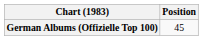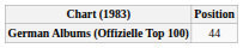German Albums (Offizielle Top 100) | Position: 45 -> 44
